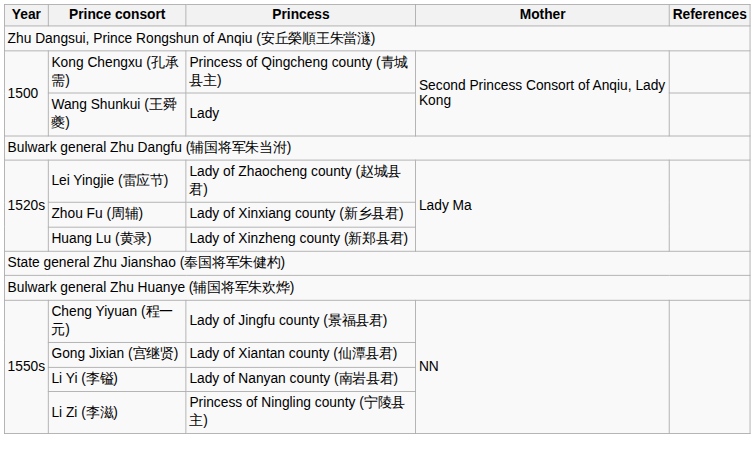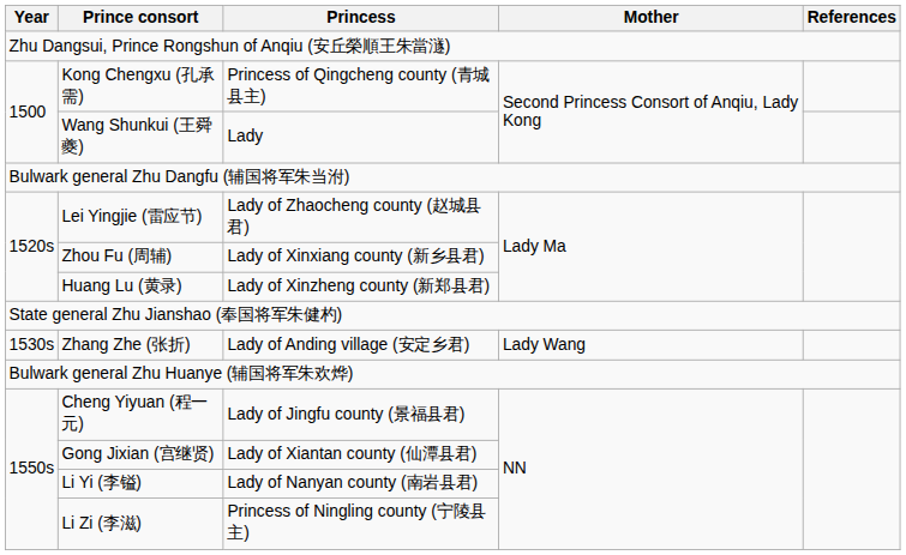+ row: 1530s | Zhang Zhe (张折) | Lady of Anding village (安定乡君) | Lady Wang
